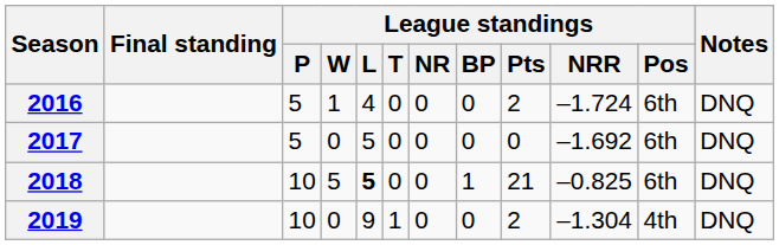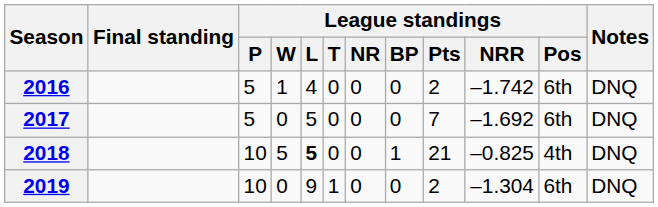2016 | League standings / NRR: –1.724 -> –1.742
2017 | League standings / Pts: 0 -> 7
2018 | League standings / Pos: 6th -> 4th
2019 | League standings / Pos: 4th -> 6th
